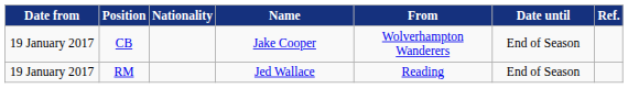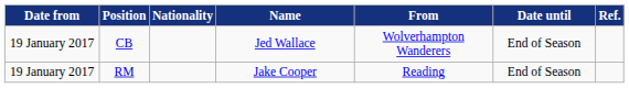CB | Name: Jake Cooper -> Jed Wallace
RM | Name: Jed Wallace -> Jake Cooper
